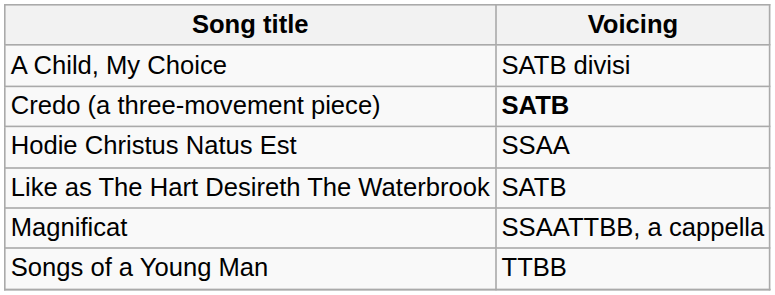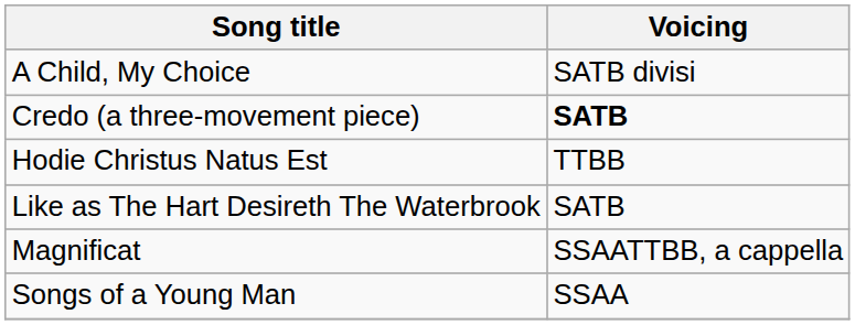Hodie Christus Natus Est | Voicing: SSAA -> TTBB
Songs of a Young Man | Voicing: TTBB -> SSAA
